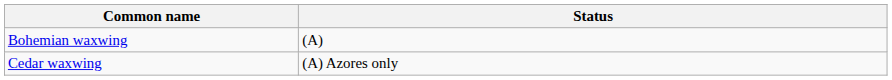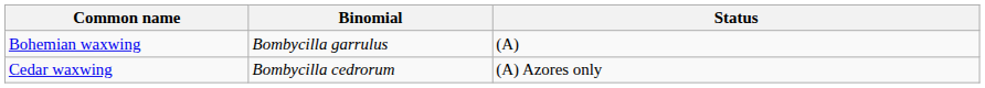+ column: Binomial | Bombycilla garrulus | Bombycilla cedrorum
